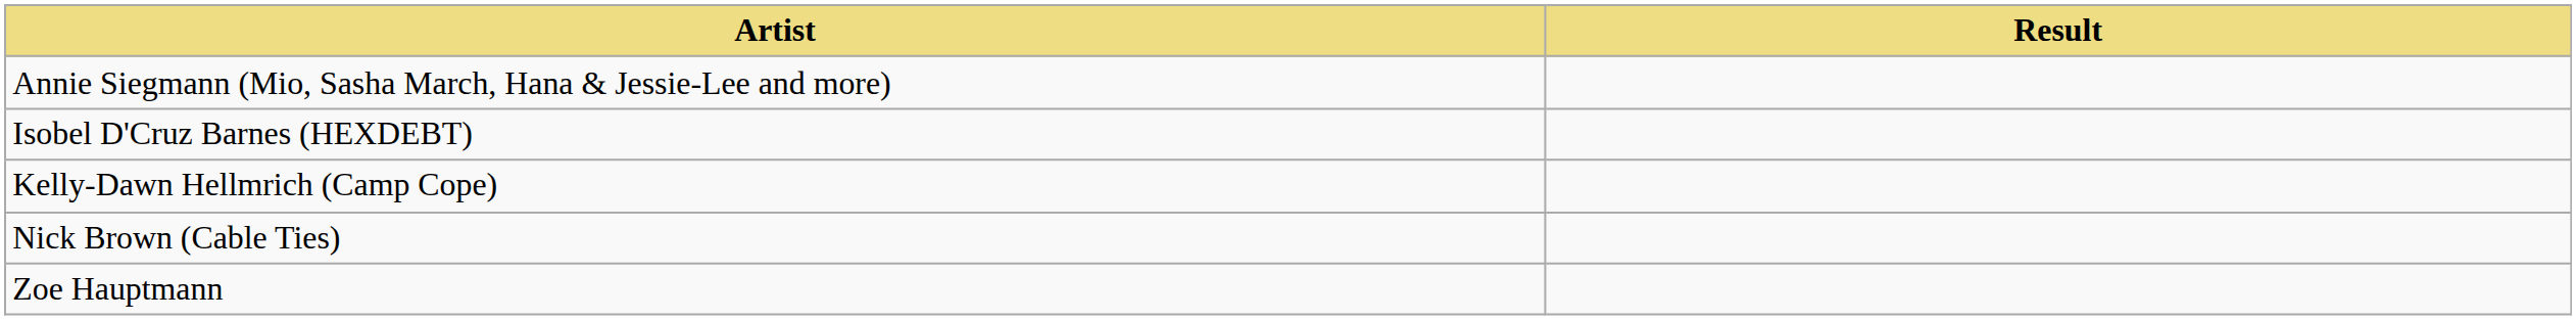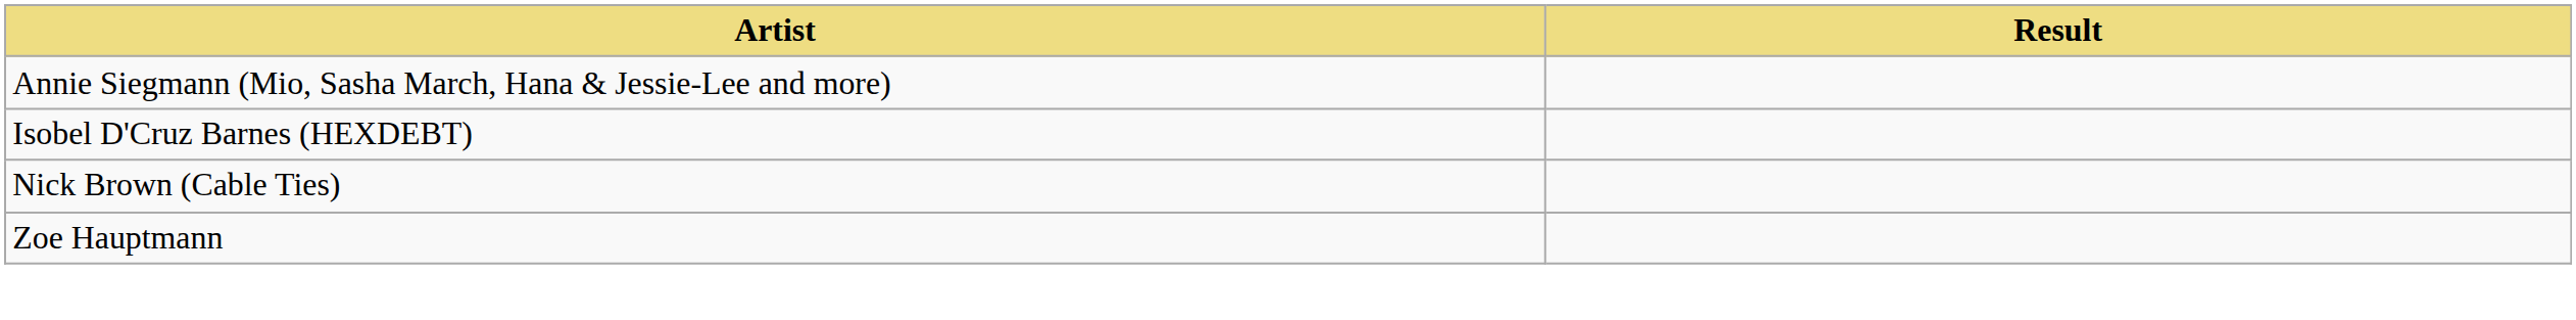- row: Kelly-Dawn Hellmrich (Camp Cope)
